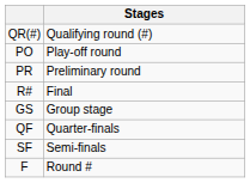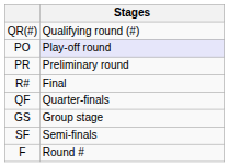PO | Stages: no background -> lavender background
rows swapped: GS <-> QF
